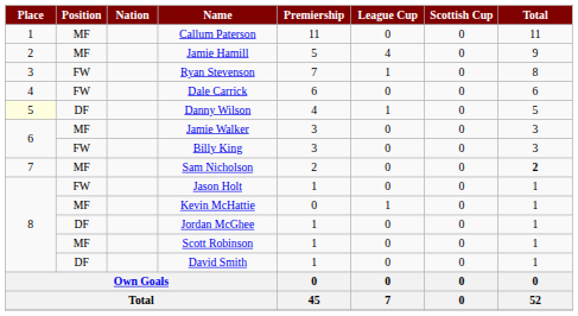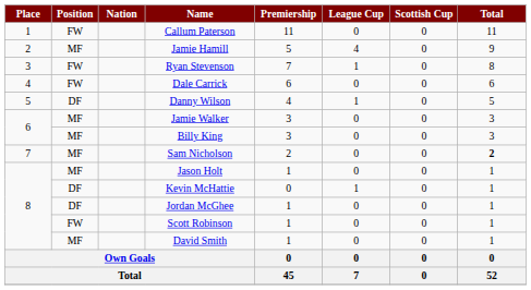Callum Paterson | Position: MF -> FW
Danny Wilson | Place: lightyellow background -> no background
Billy King | Position: FW -> MF
Jason Holt | Position: FW -> MF
Kevin McHattie | Position: MF -> DF
Scott Robinson | Position: MF -> FW
David Smith | Position: DF -> MF
